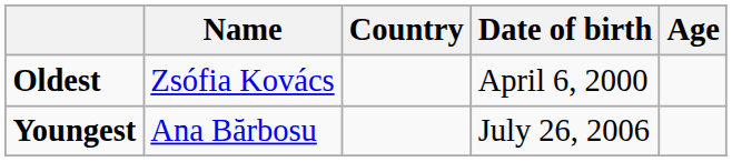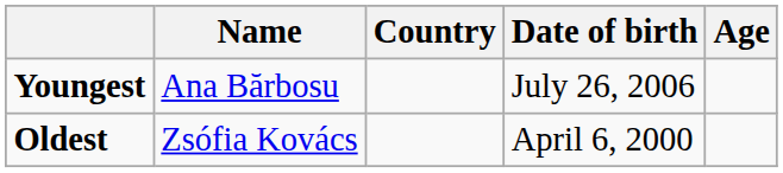rows swapped: Youngest <-> Oldest
